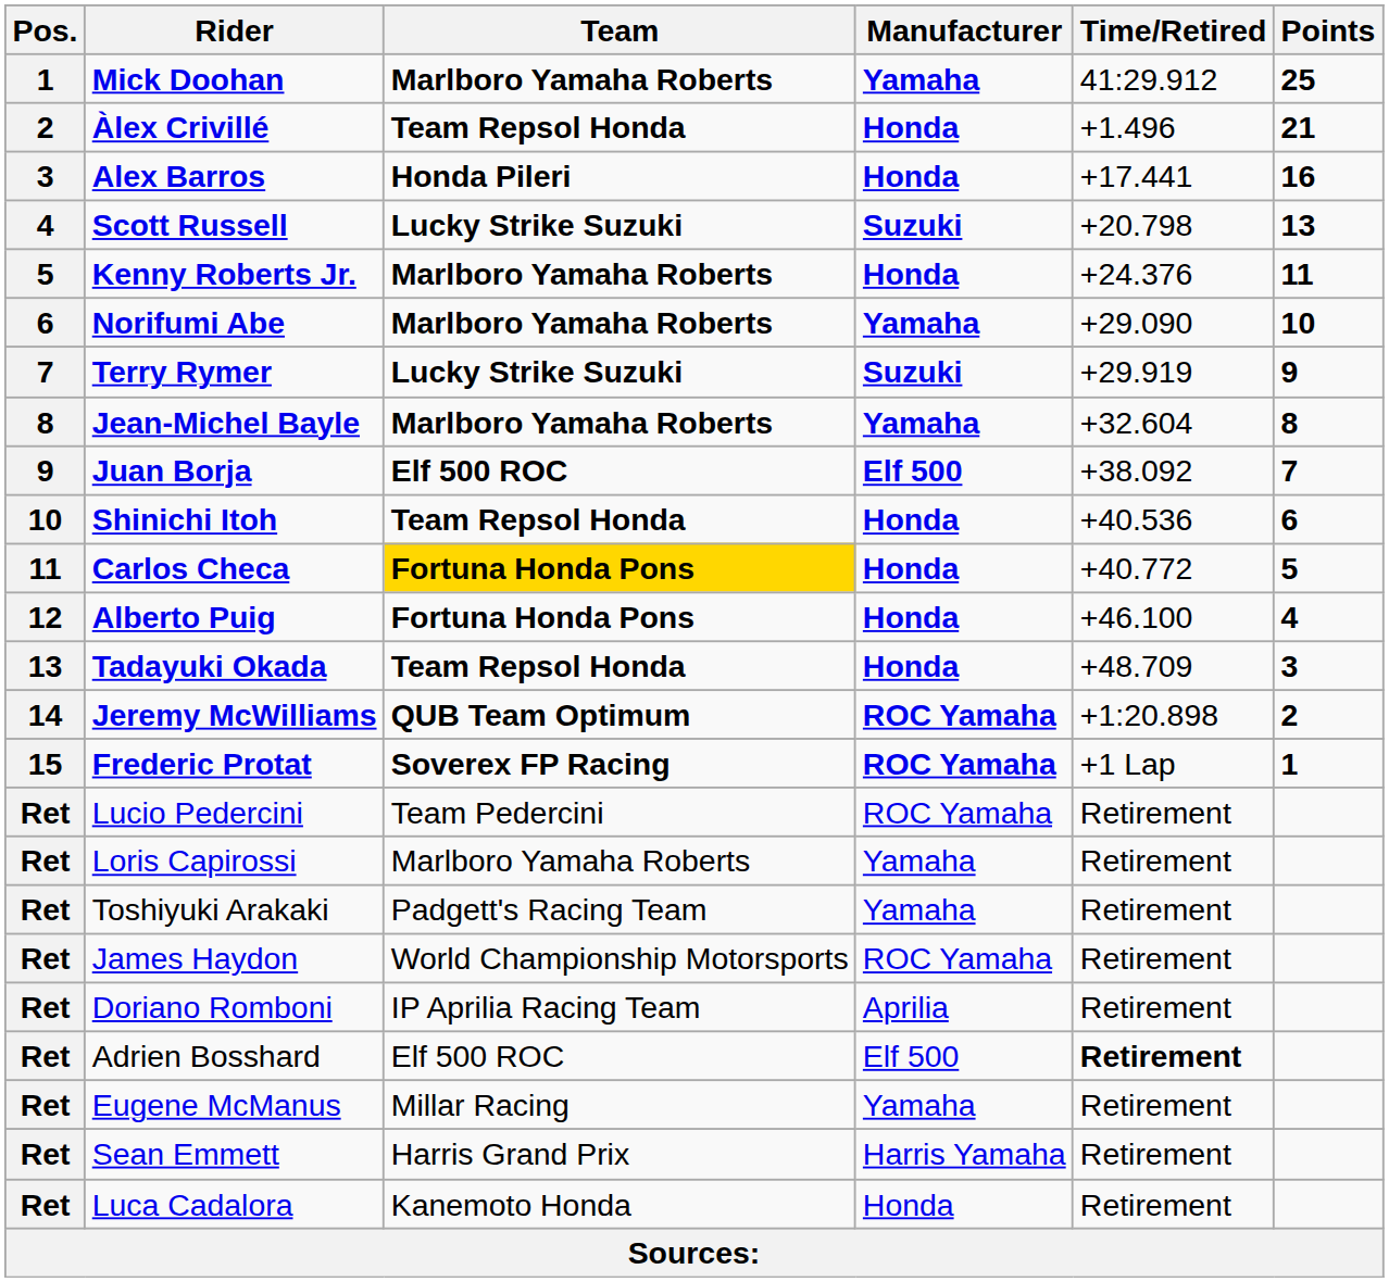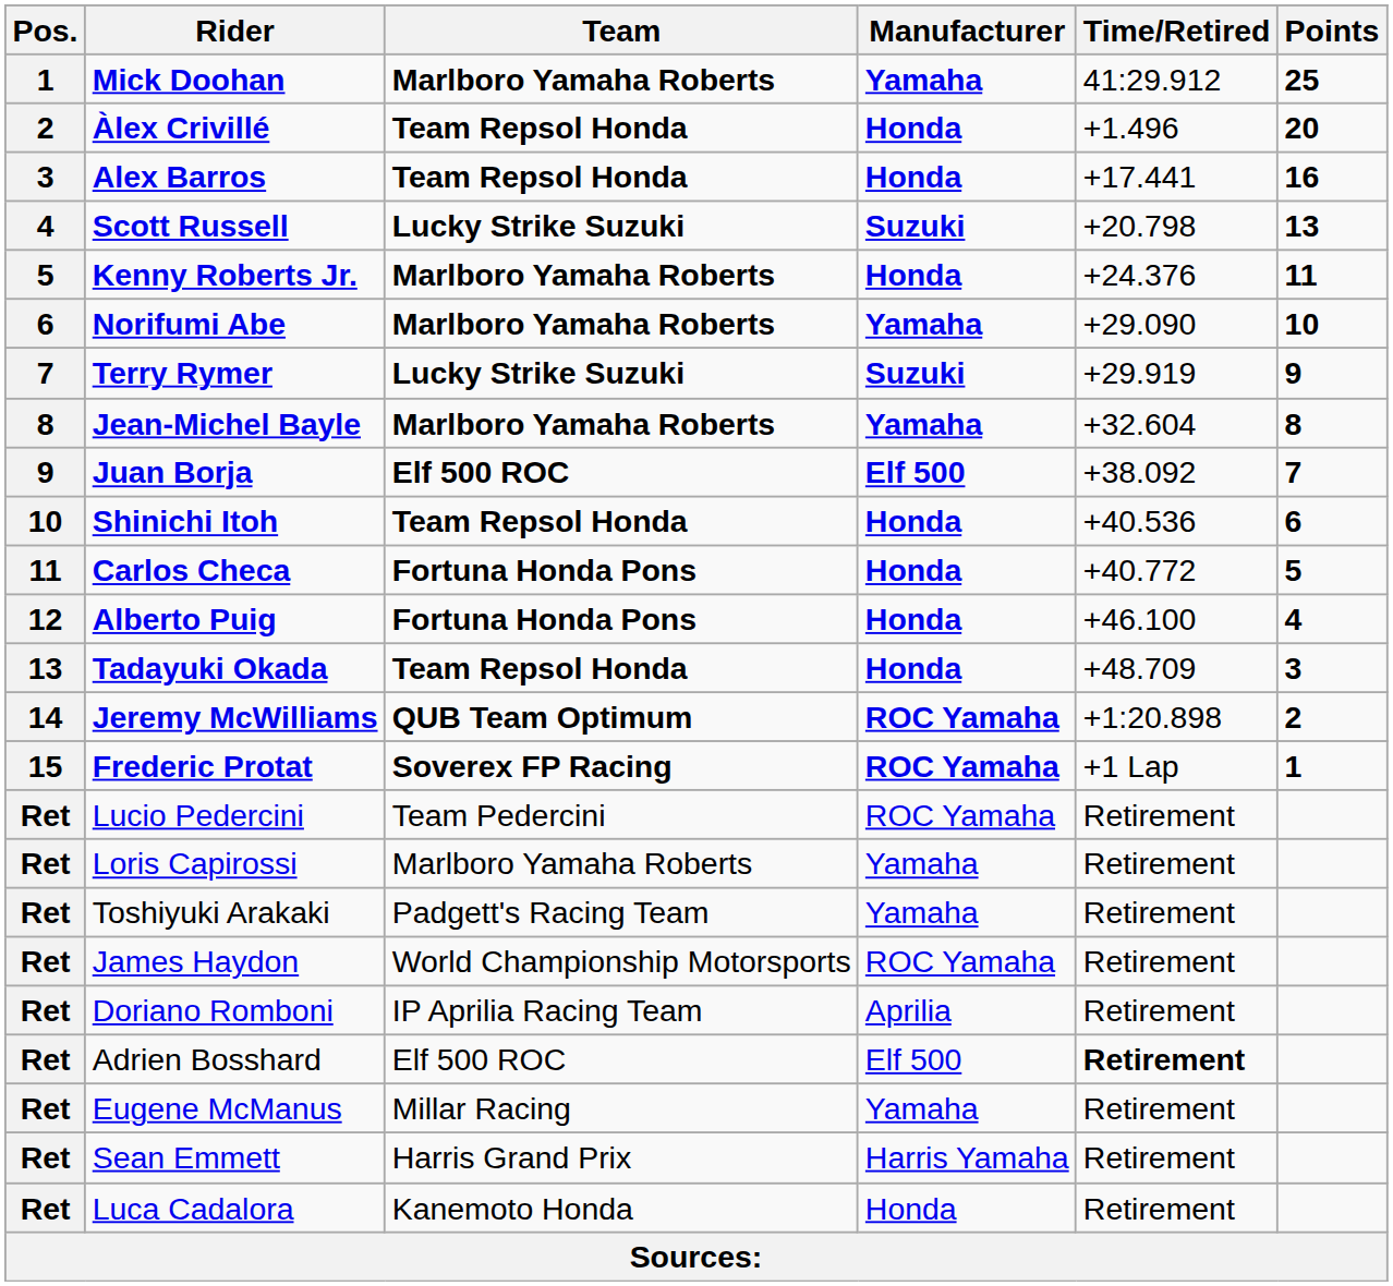Àlex Crivillé | Points: 21 -> 20
Alex Barros | Team: Honda Pileri -> Team Repsol Honda
Carlos Checa | Team: gold background -> no background
